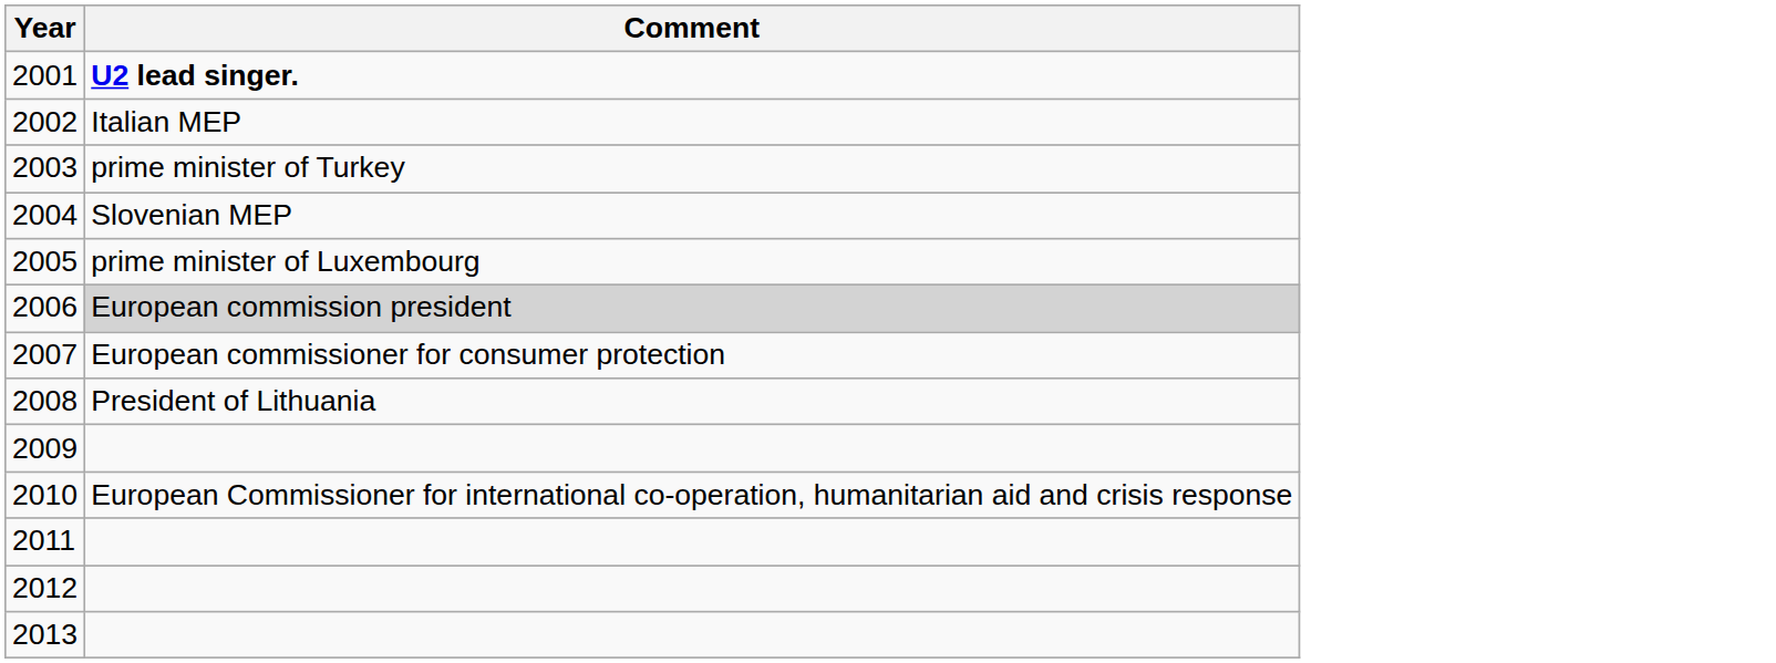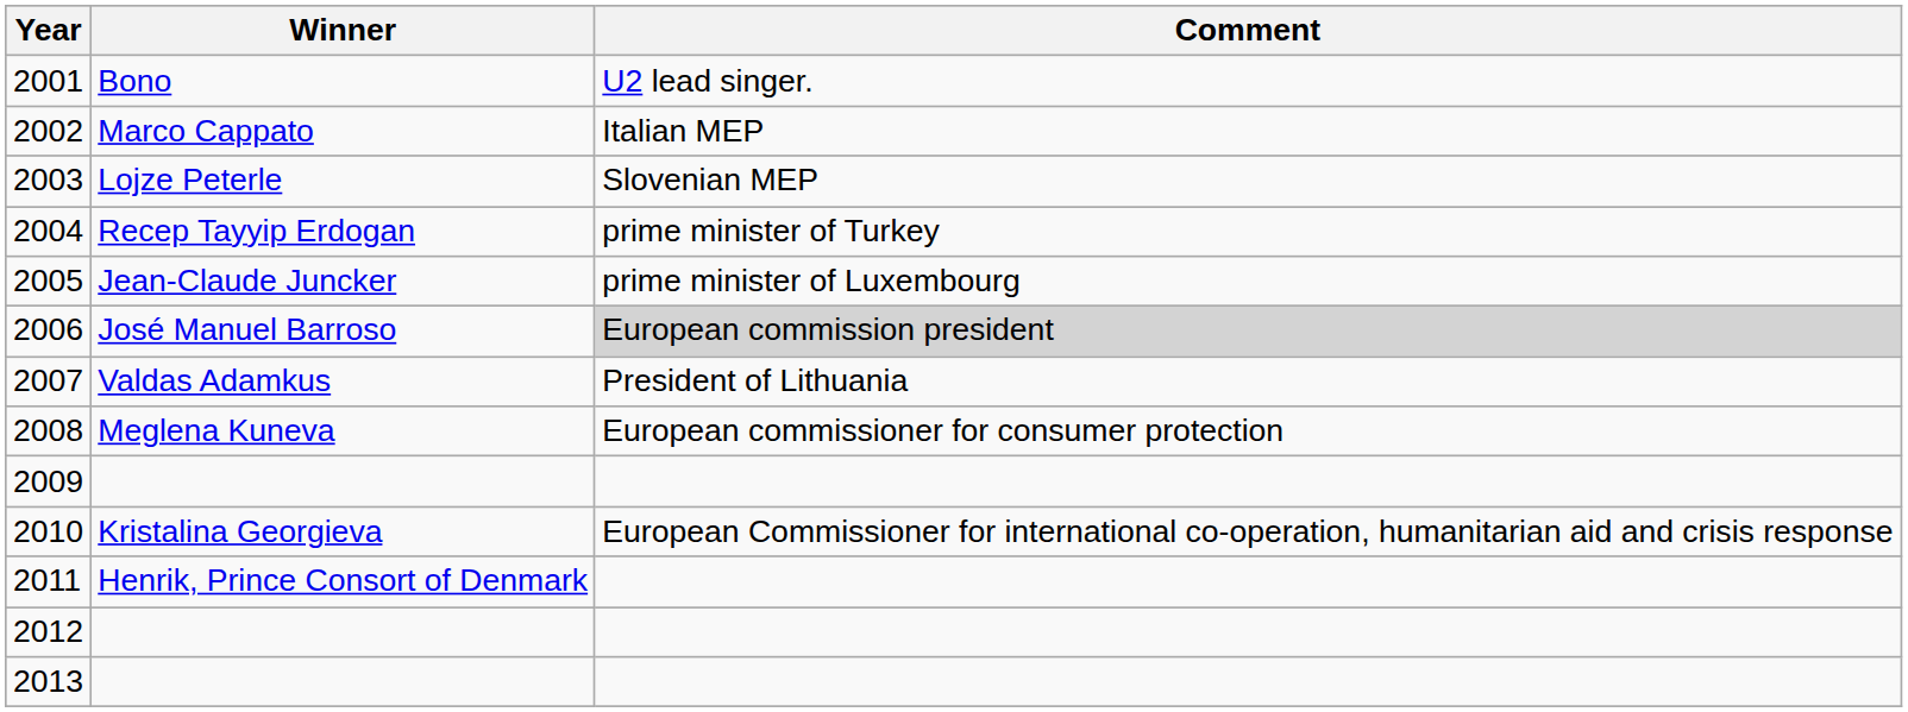+ column: Winner | Bono | Marco Cappato | Lojze Peterle | Recep Tayyip Erdogan | Jean-Claude Juncker | José Manuel Barroso | Valdas Adamkus | Meglena Kuneva | Kristalina Georgieva | Henrik, Prince Consort of Denmark
2001 | Comment: bold -> normal
2003 | Comment: prime minister of Turkey -> Slovenian MEP
2004 | Comment: Slovenian MEP -> prime minister of Turkey
2007 | Comment: European commissioner for consumer protection -> President of Lithuania
2008 | Comment: President of Lithuania -> European commissioner for consumer protection
